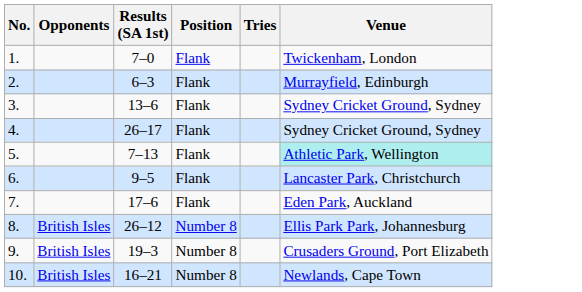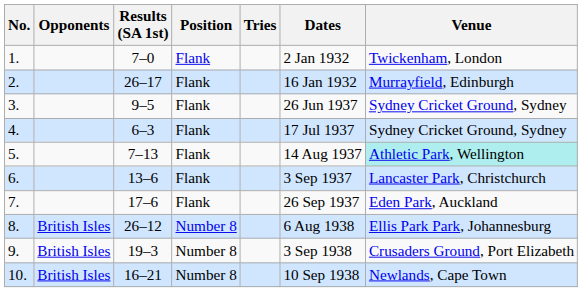+ column: Dates | 2 Jan 1932 | 16 Jan 1932 | 26 Jun 1937 | 17 Jul 1937 | 14 Aug 1937 | 3 Sep 1937 | 26 Sep 1937 | 6 Aug 1938 | 3 Sep 1938 | 10 Sep 1938
2. | Results (SA 1st): 6–3 -> 26–17
3. | Results (SA 1st): 13–6 -> 9–5
4. | Results (SA 1st): 26–17 -> 6–3
6. | Results (SA 1st): 9–5 -> 13–6
